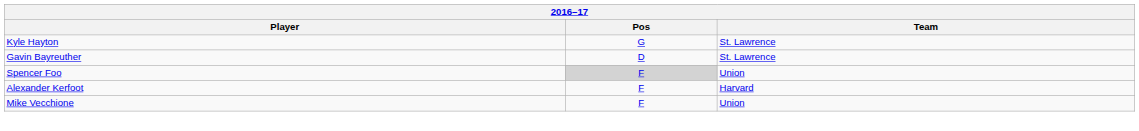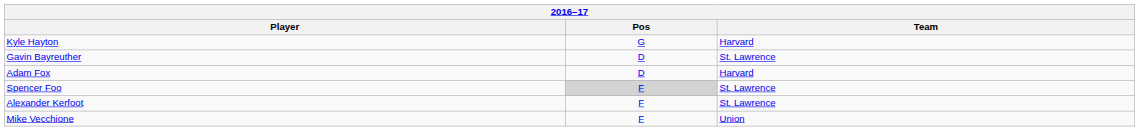Kyle Hayton | Team: St. Lawrence -> Harvard
+ row: Adam Fox | D | Harvard
Spencer Foo | Team: Union -> St. Lawrence
Alexander Kerfoot | Team: Harvard -> St. Lawrence
